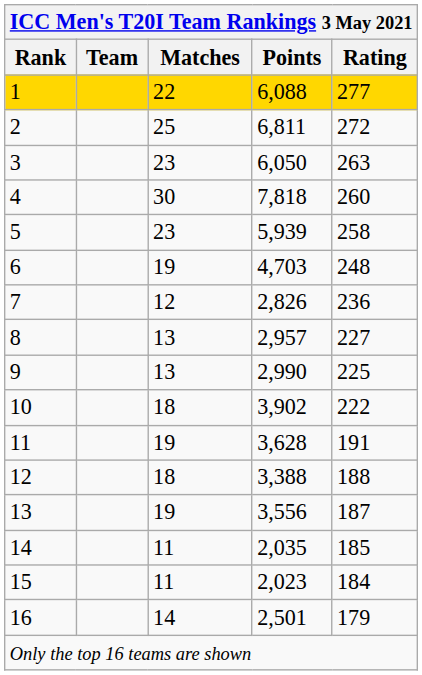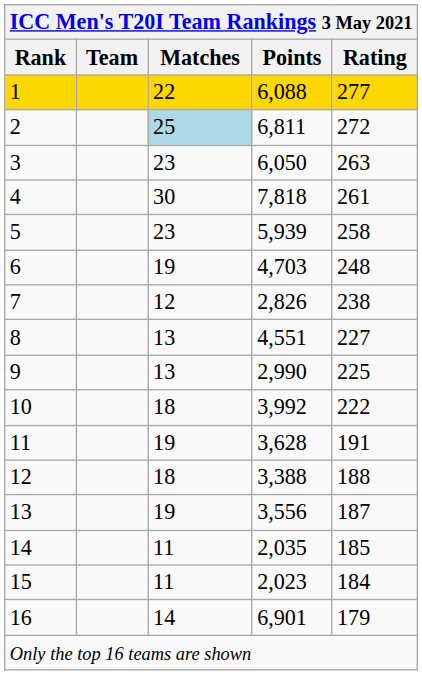2 | Matches: no background -> lightblue background
4 | Rating: 260 -> 261
7 | Rating: 236 -> 238
8 | Points: 2,957 -> 4,551
10 | Points: 3,902 -> 3,992
16 | Points: 2,501 -> 6,901
